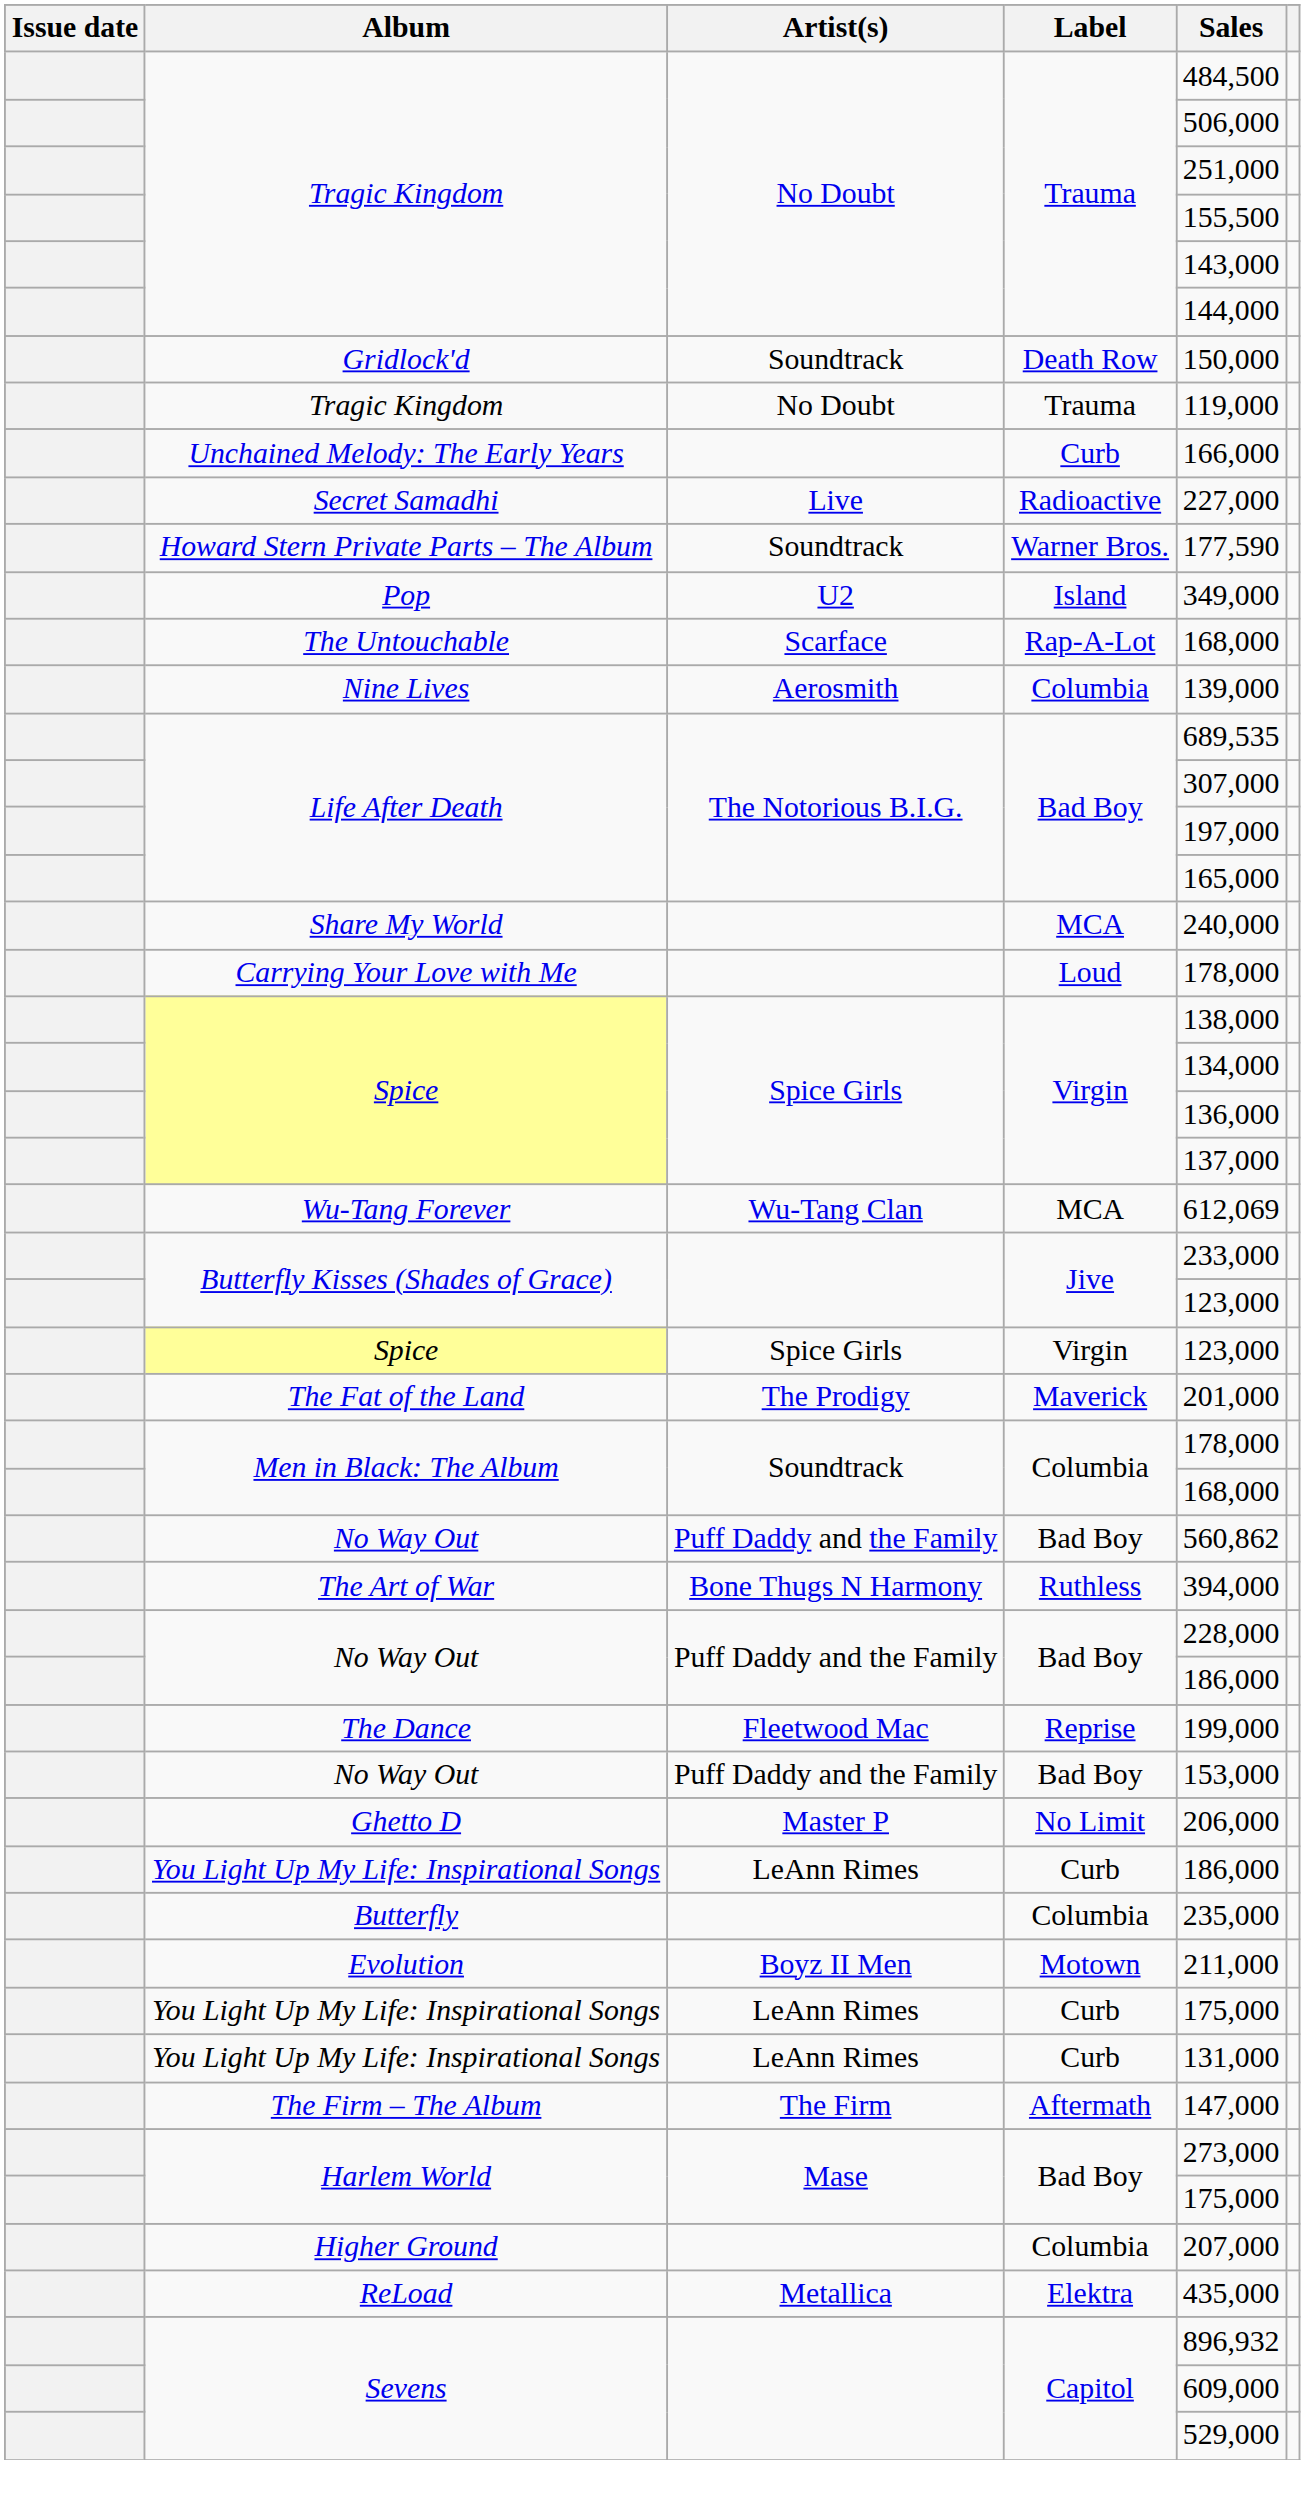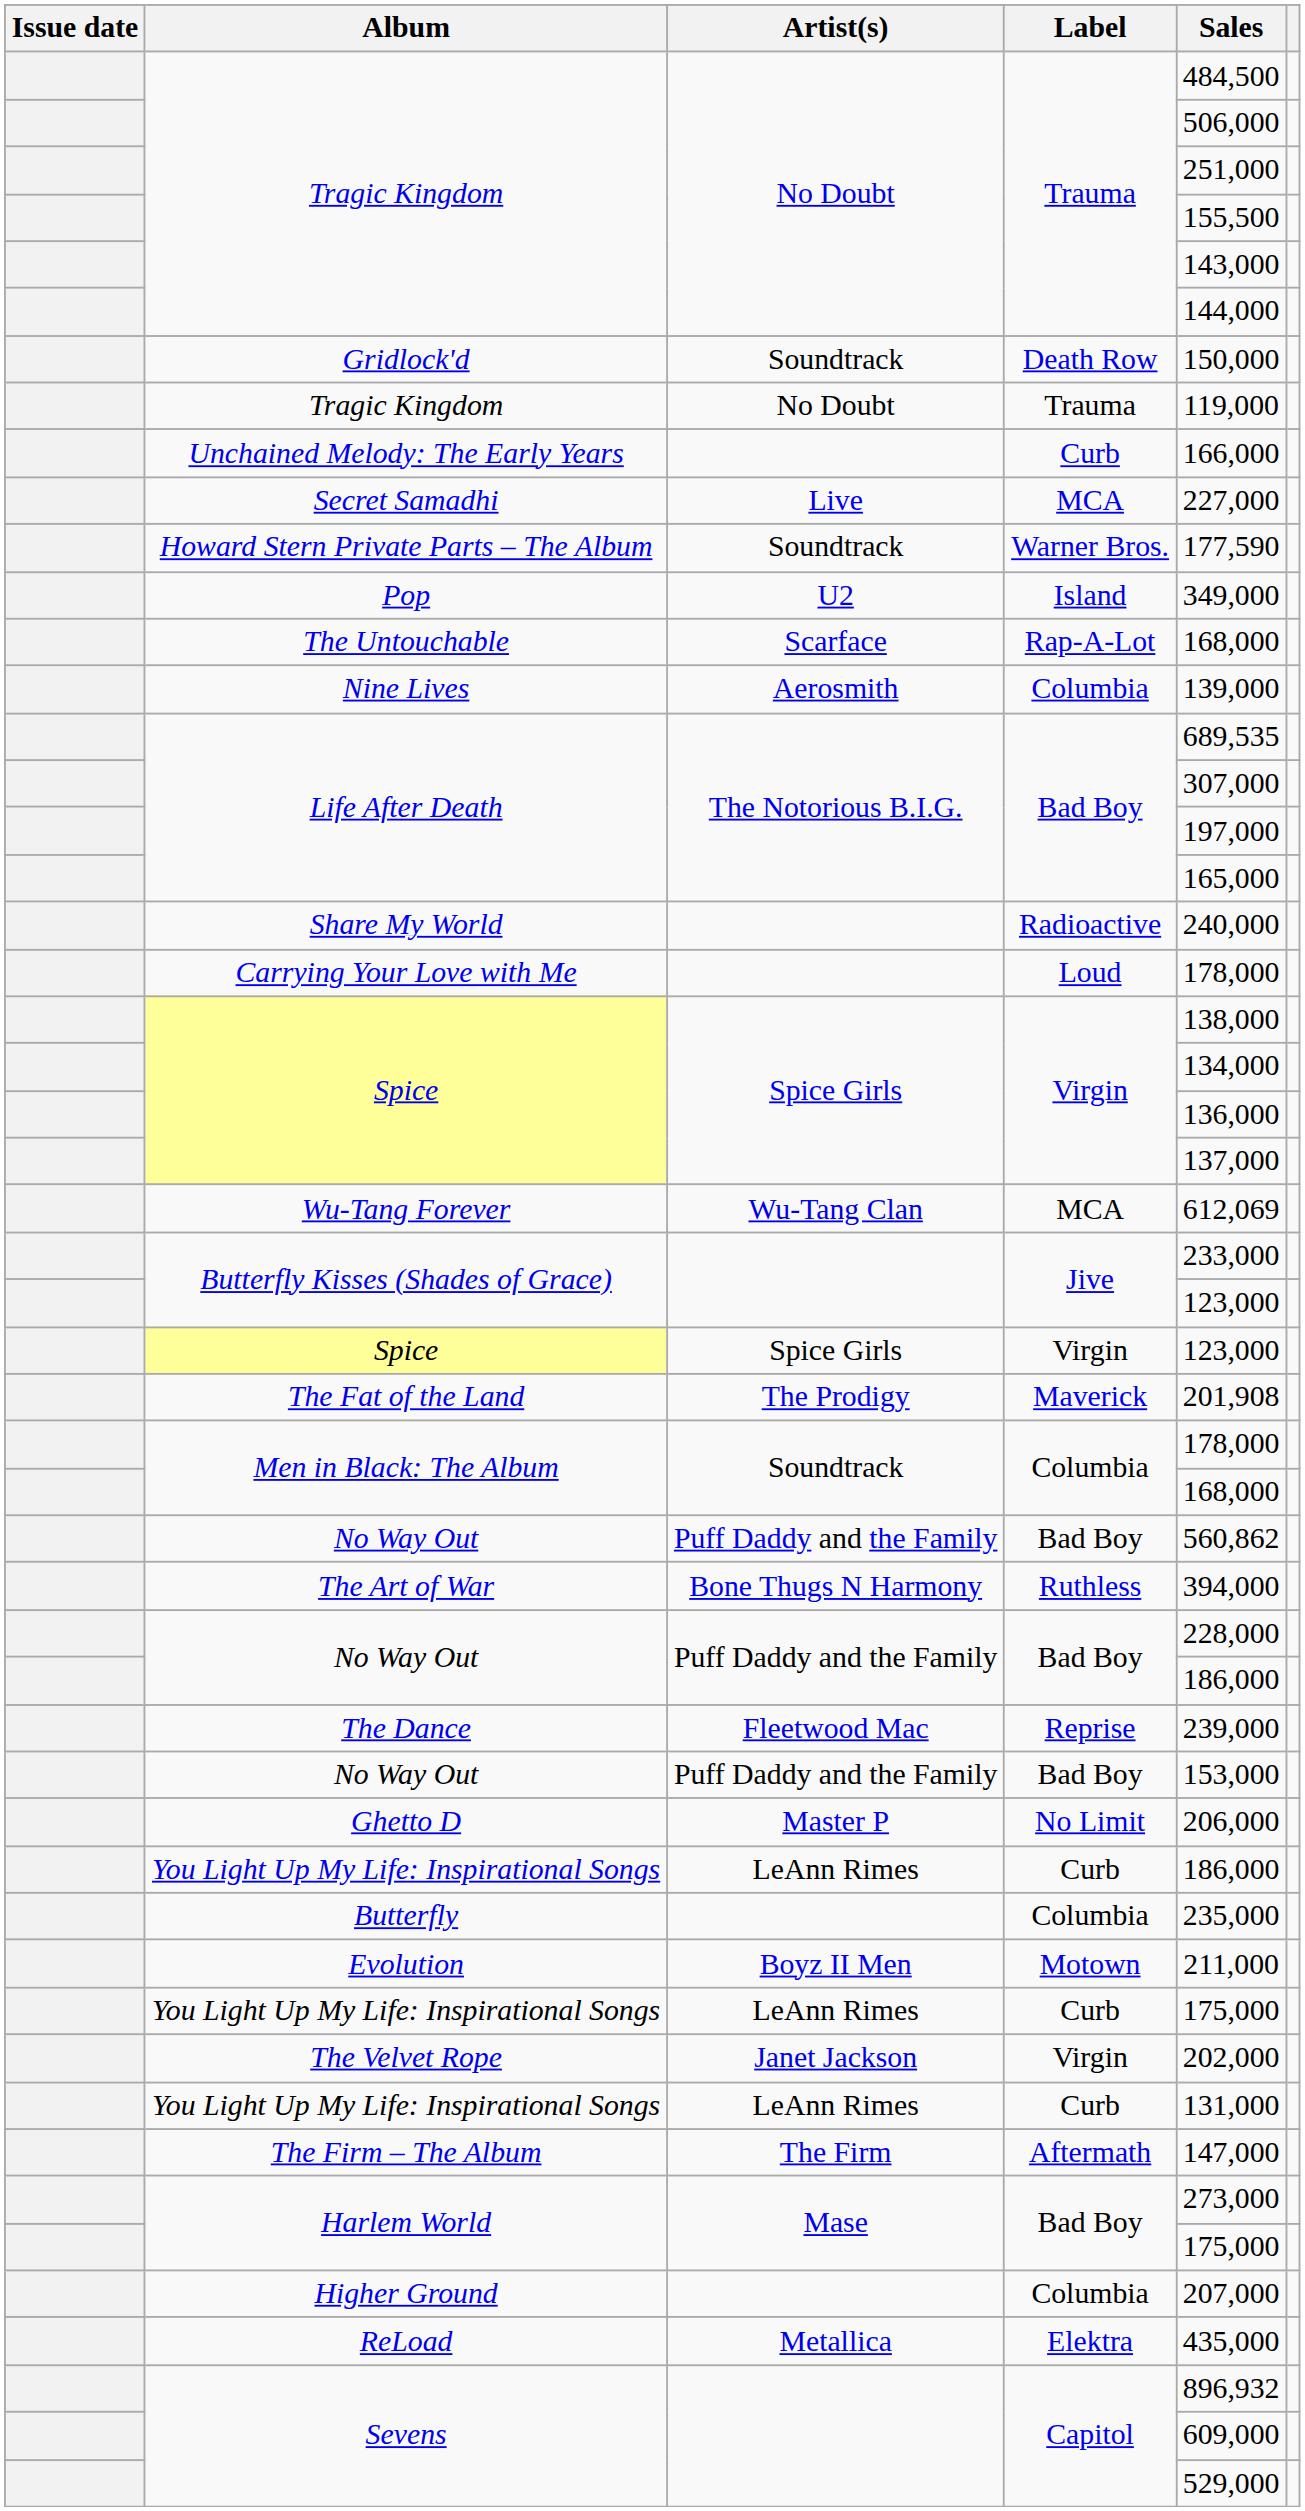Secret Samadhi | Label: Radioactive -> MCA
Share My World | Label: MCA -> Radioactive
The Fat of the Land | Sales: 201,000 -> 201,908
The Dance | Sales: 199,000 -> 239,000
+ row: The Velvet Rope | Janet Jackson | Virgin | 202,000
